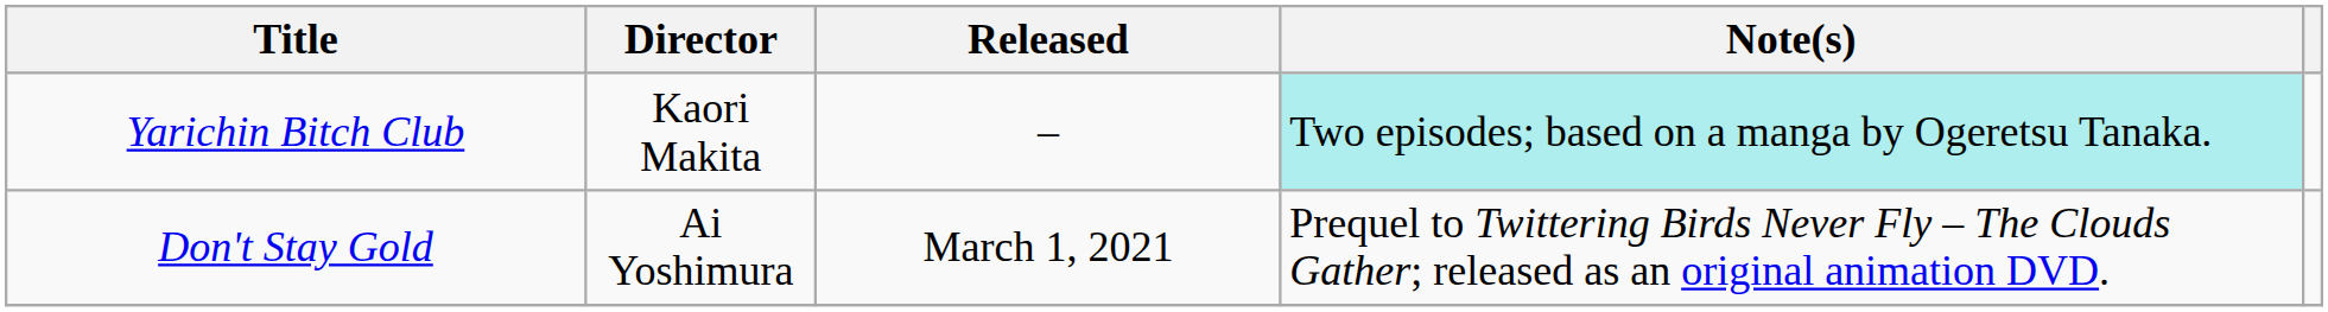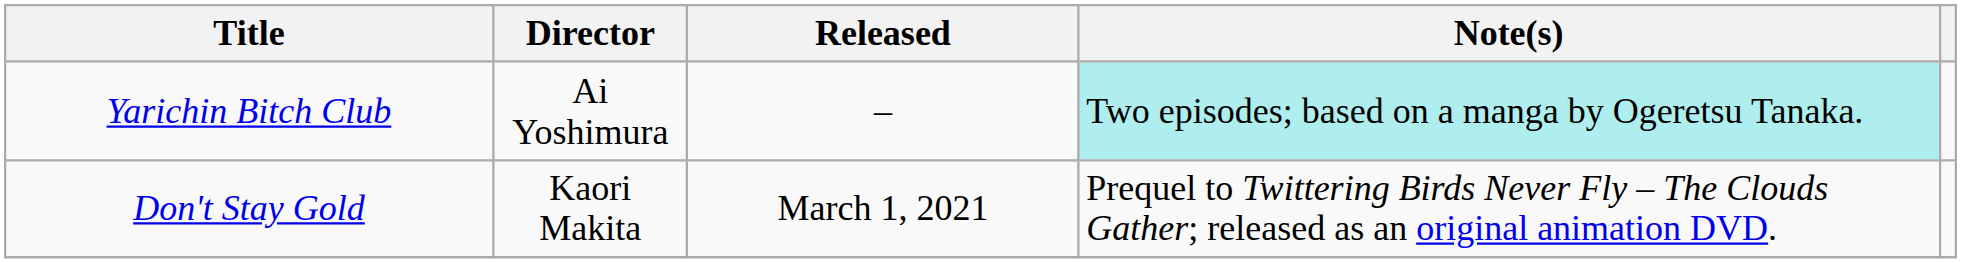Yarichin Bitch Club | Director: Kaori Makita -> Ai Yoshimura
Don't Stay Gold | Director: Ai Yoshimura -> Kaori Makita
